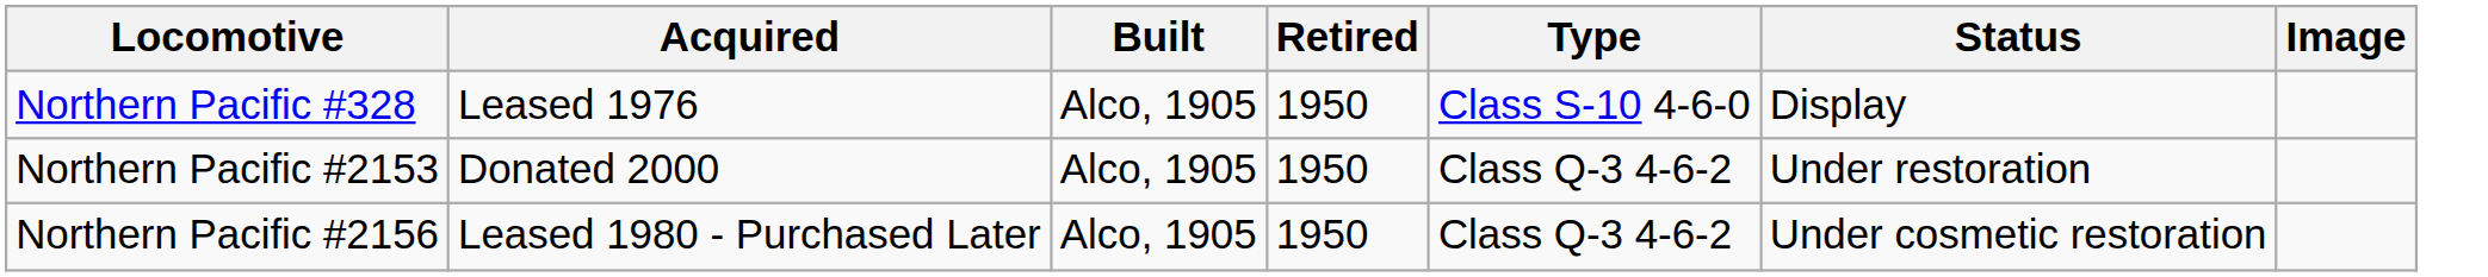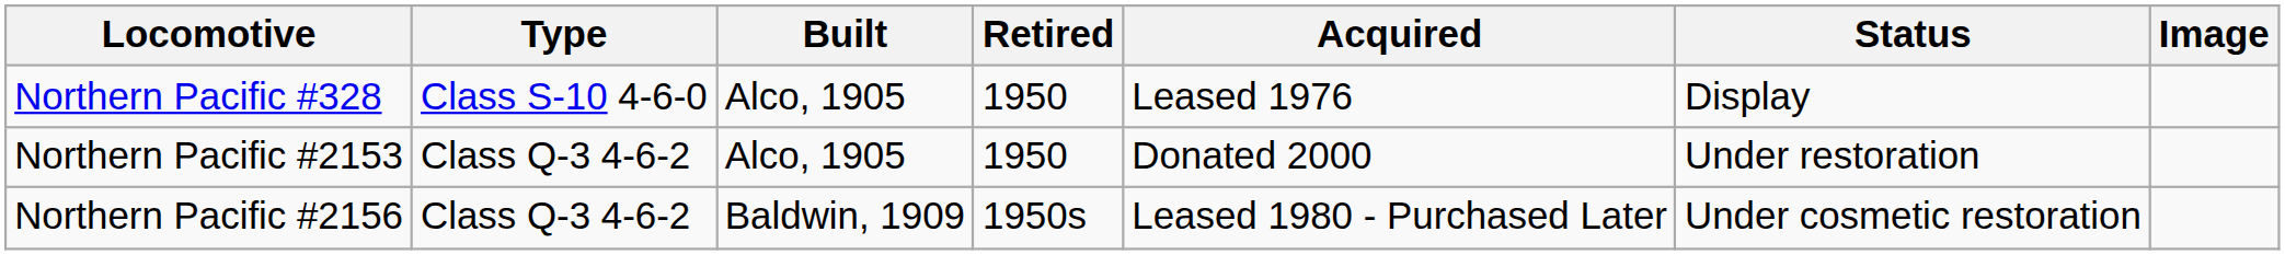columns swapped: Type <-> Acquired
Northern Pacific #2156 | Built: Alco, 1905 -> Baldwin, 1909
Northern Pacific #2156 | Retired: 1950 -> 1950s
